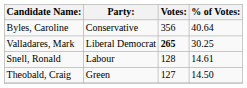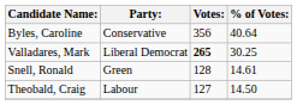Snell, Ronald | Party:: Labour -> Green
Theobald, Craig | Party:: Green -> Labour
